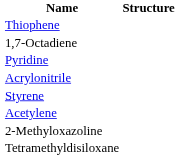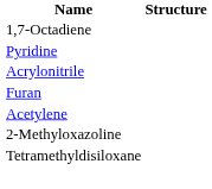- row: Thiophene
+ row: Furan
- row: Styrene
